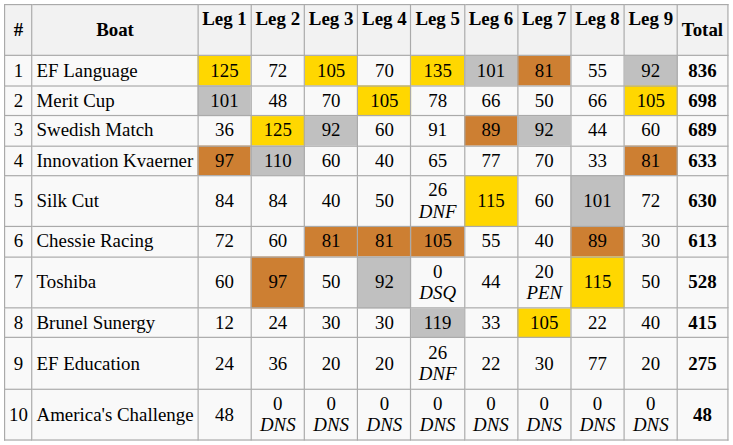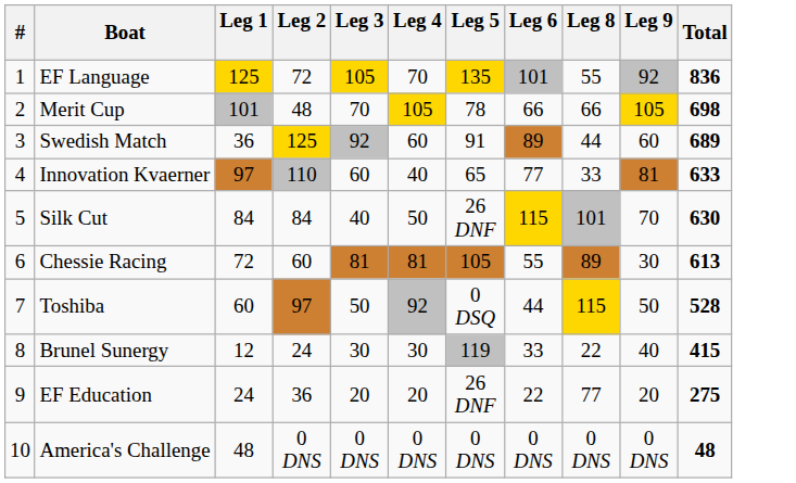- column: Leg 7 | 81 | 50 | 92 | 70 | 60 | 40 | 20 PEN | 105 | 30 | 0 DNS
Silk Cut | Leg 9: 72 -> 70
